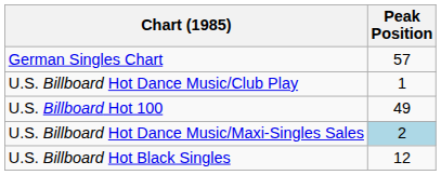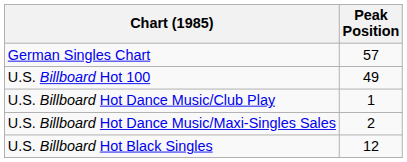rows swapped: U.S. Billboard Hot 100 <-> U.S. Billboard Hot Dance Music/Club Play
U.S. Billboard Hot Dance Music/Maxi-Singles Sales | Peak Position: lightblue background -> no background
